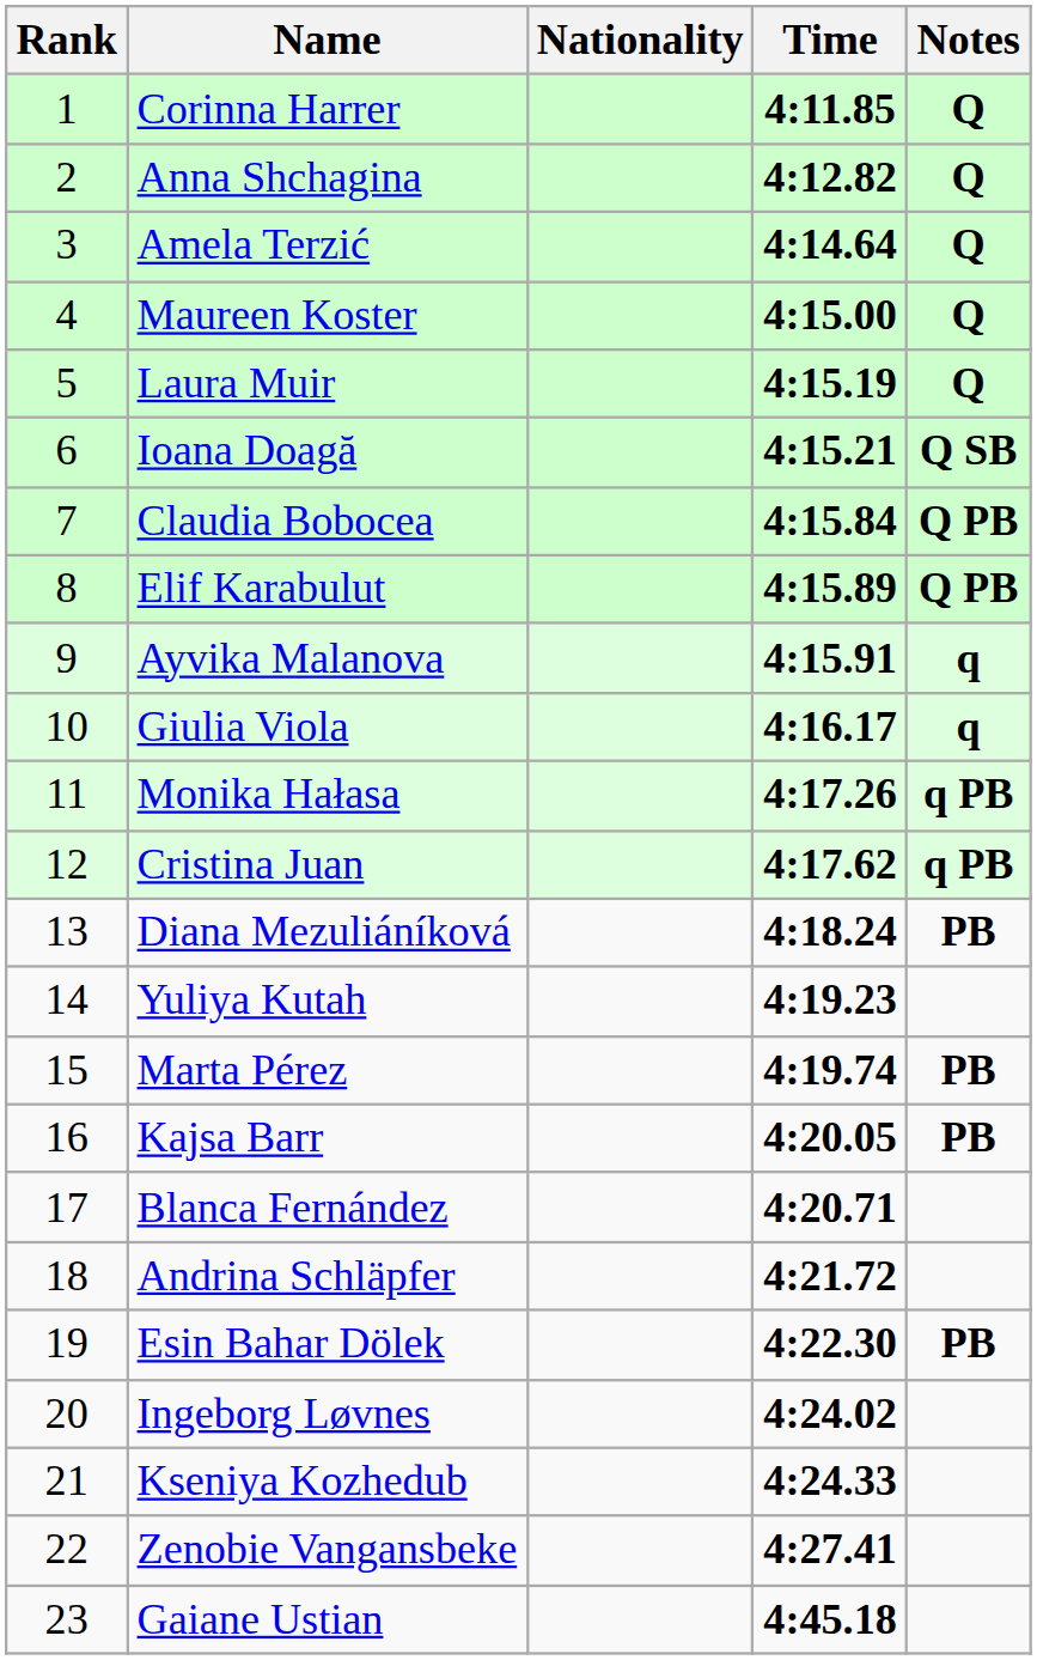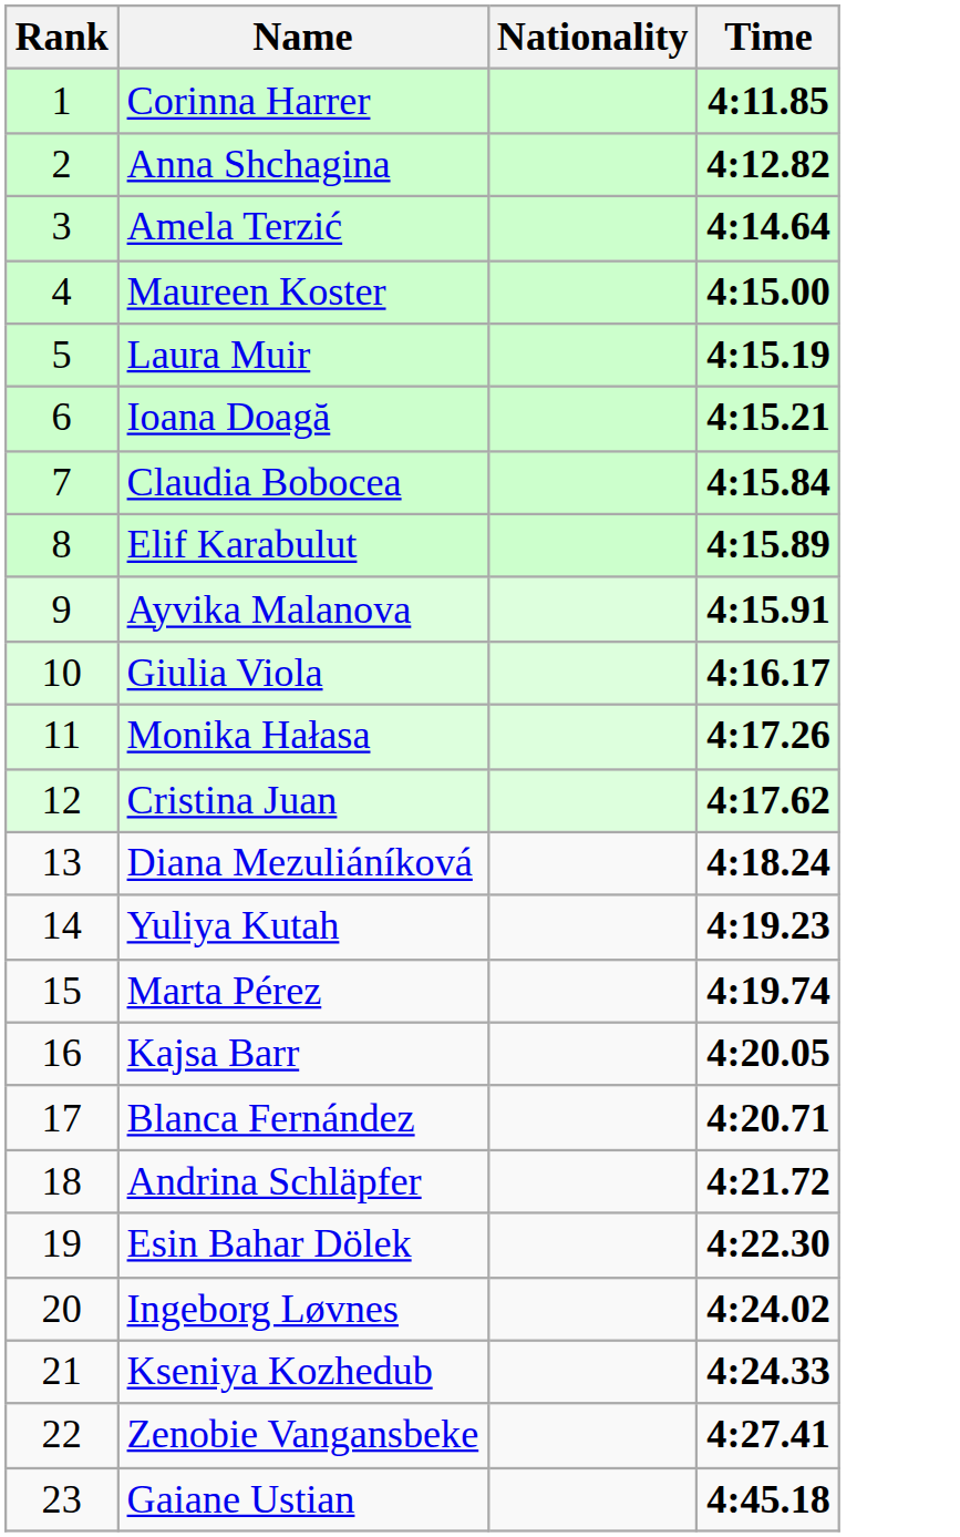- column: Notes | Q | Q | Q | Q | Q | Q SB | Q PB | Q PB | q | q | q PB | q PB | PB | PB | PB | PB
